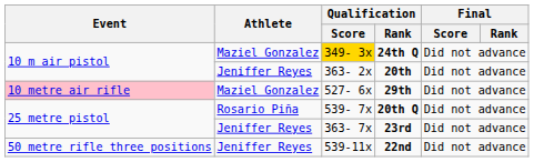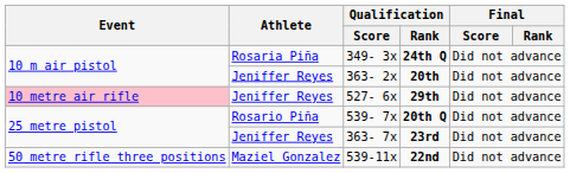24th Q | Athlete: Maziel Gonzalez -> Rosaria Piña
24th Q | Qualification / Score: gold background -> no background
29th | Athlete: Maziel Gonzalez -> Jeniffer Reyes
22nd | Athlete: Jeniffer Reyes -> Maziel Gonzalez
